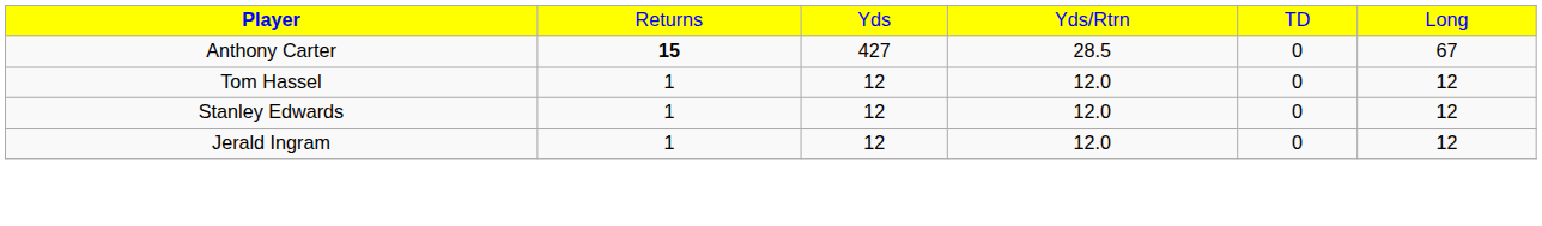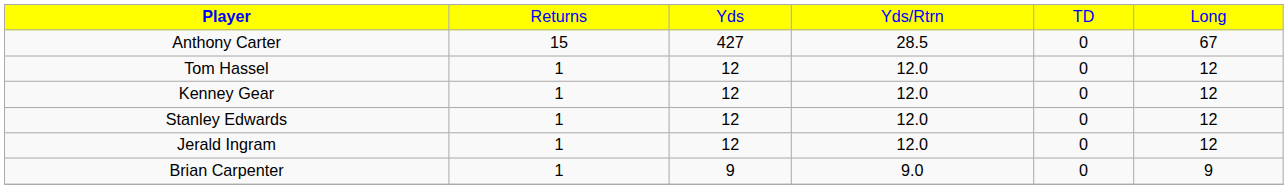Anthony Carter | column 2: bold -> normal
+ row: Kenney Gear | 1 | 12 | 12.0 | 0 | 12
+ row: Brian Carpenter | 1 | 9 | 9.0 | 0 | 9
